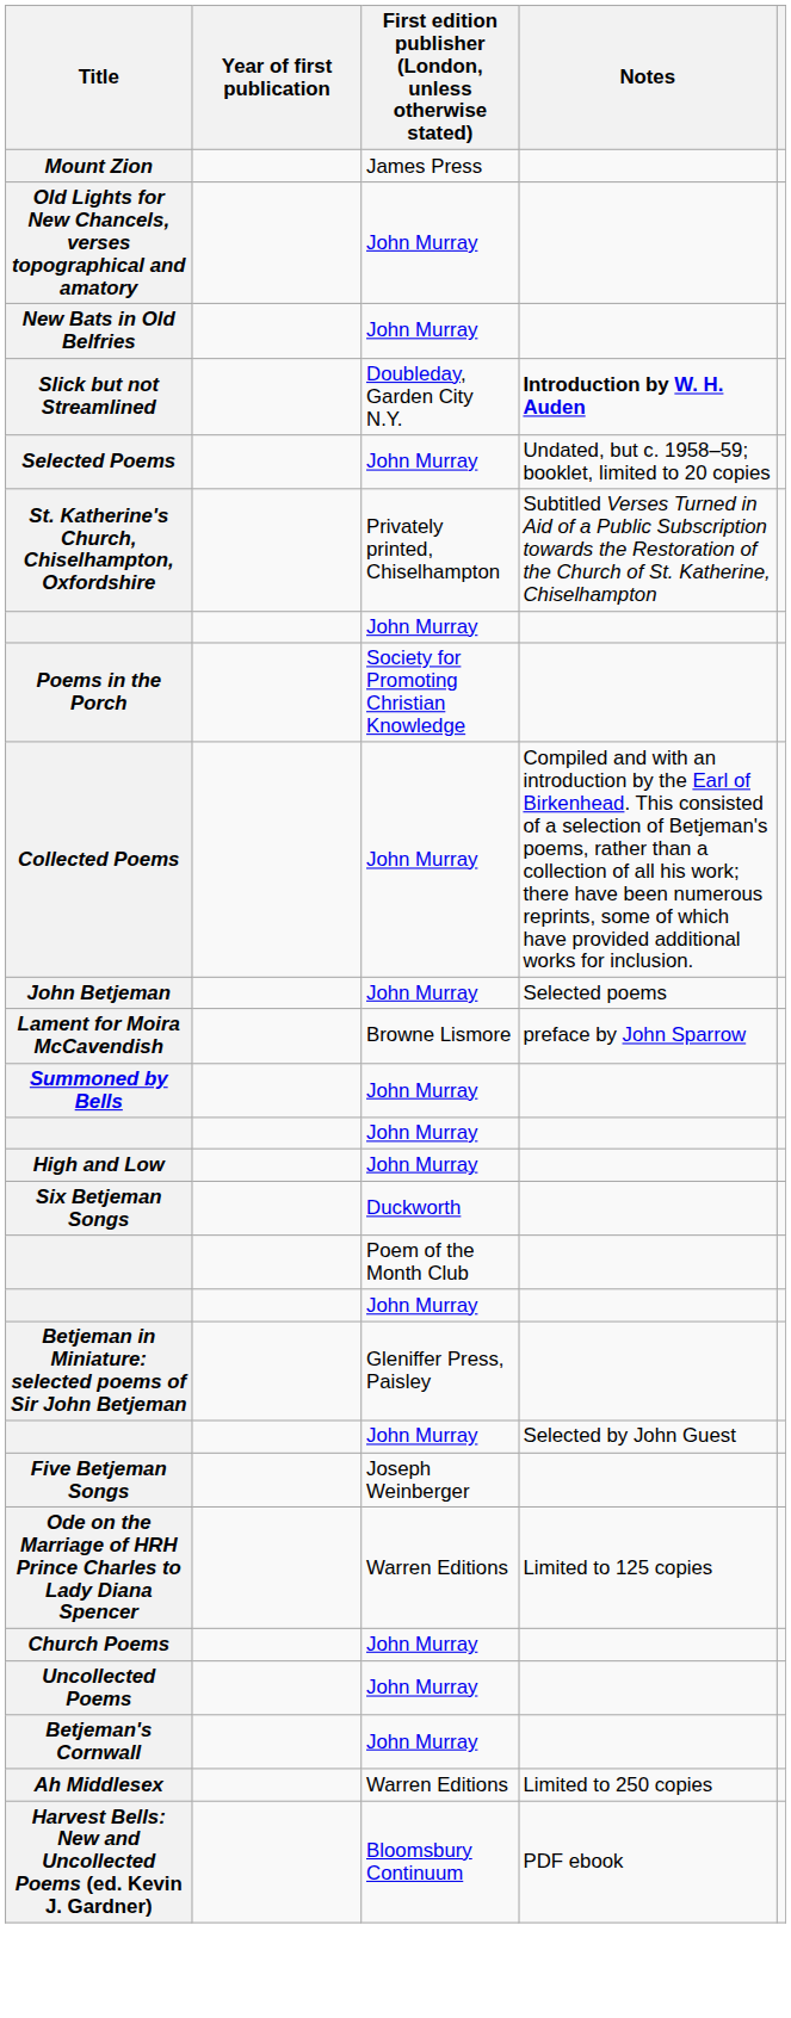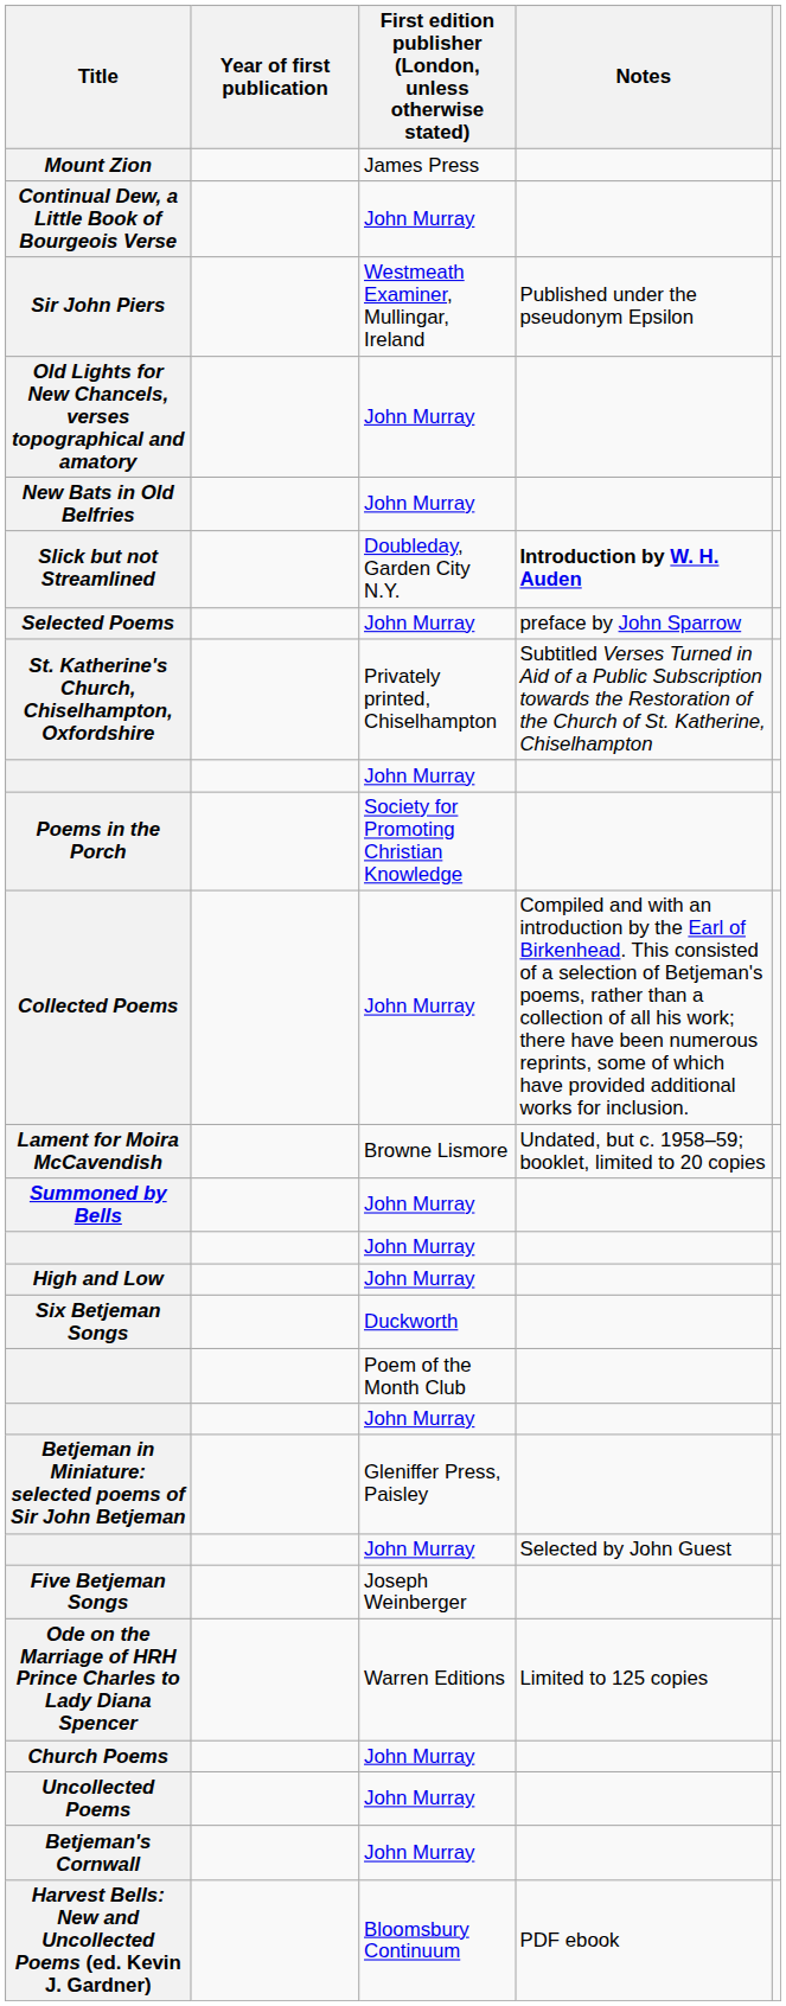+ row: Continual Dew, a Little Book of Bourgeois Verse | John Murray
+ row: Sir John Piers | Westmeath Examiner, Mullingar, Ireland | Published under the pseudonym Epsilon
Selected Poems | Notes: Undated, but c. 1958–59; booklet, limited to 20 copies -> preface by John Sparrow
- row: John Betjeman | John Murray | Selected poems
Lament for Moira McCavendish | Notes: preface by John Sparrow -> Undated, but c. 1958–59; booklet, limited to 20 copies
- row: Ah Middlesex | Warren Editions | Limited to 250 copies
